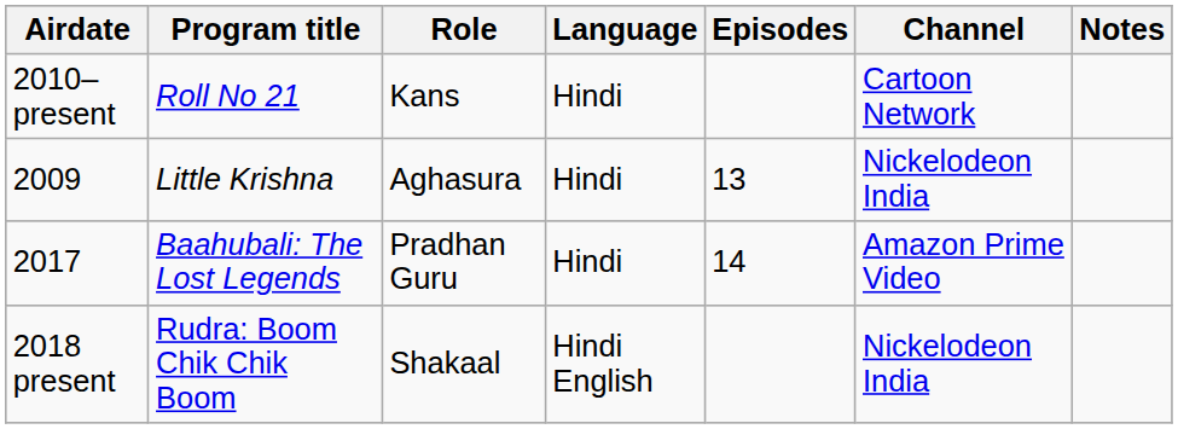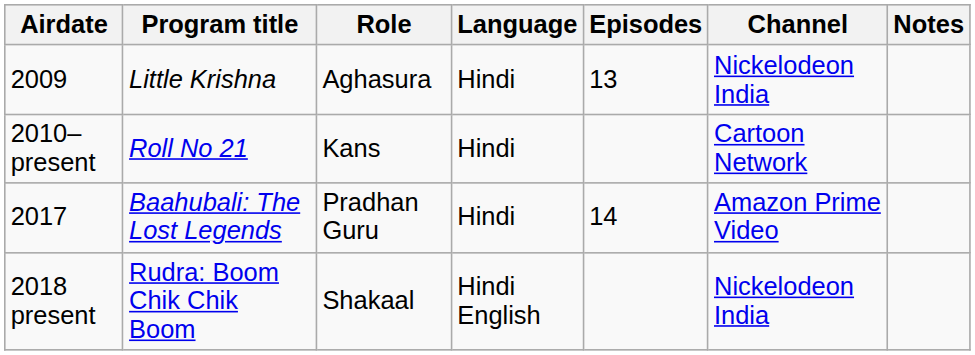rows swapped: 2010–present <-> 2009
